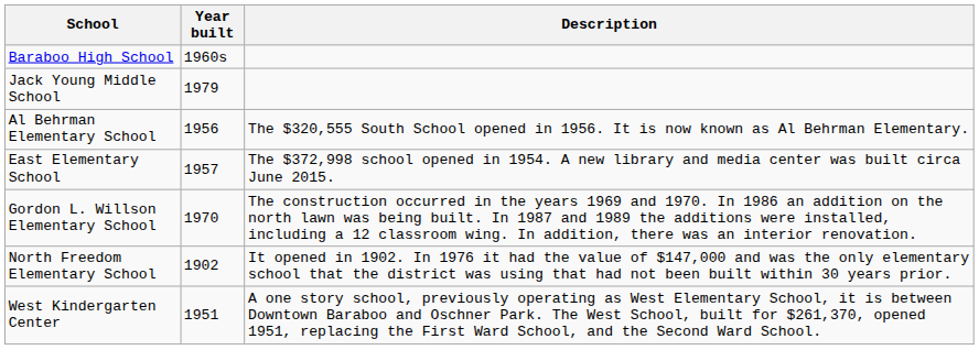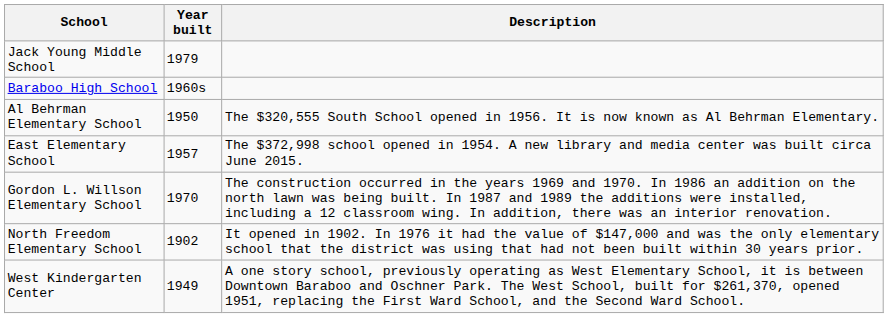rows swapped: Baraboo High School <-> Jack Young Middle School
Al Behrman Elementary School | Year built: 1956 -> 1950
West Kindergarten Center | Year built: 1951 -> 1949
